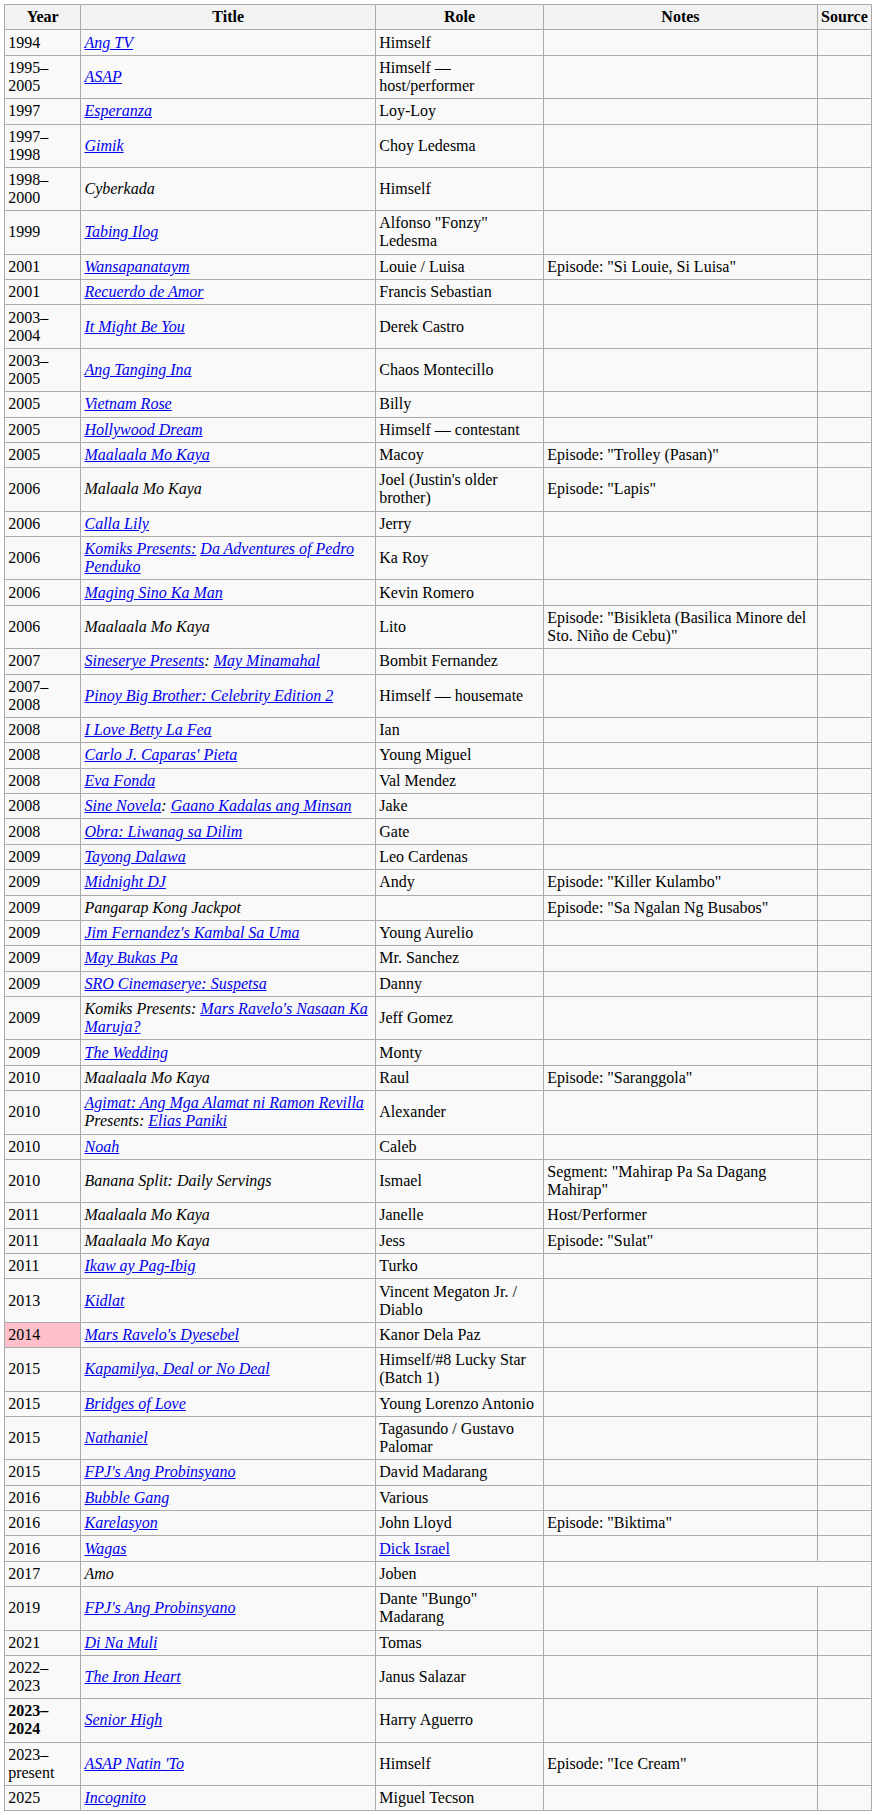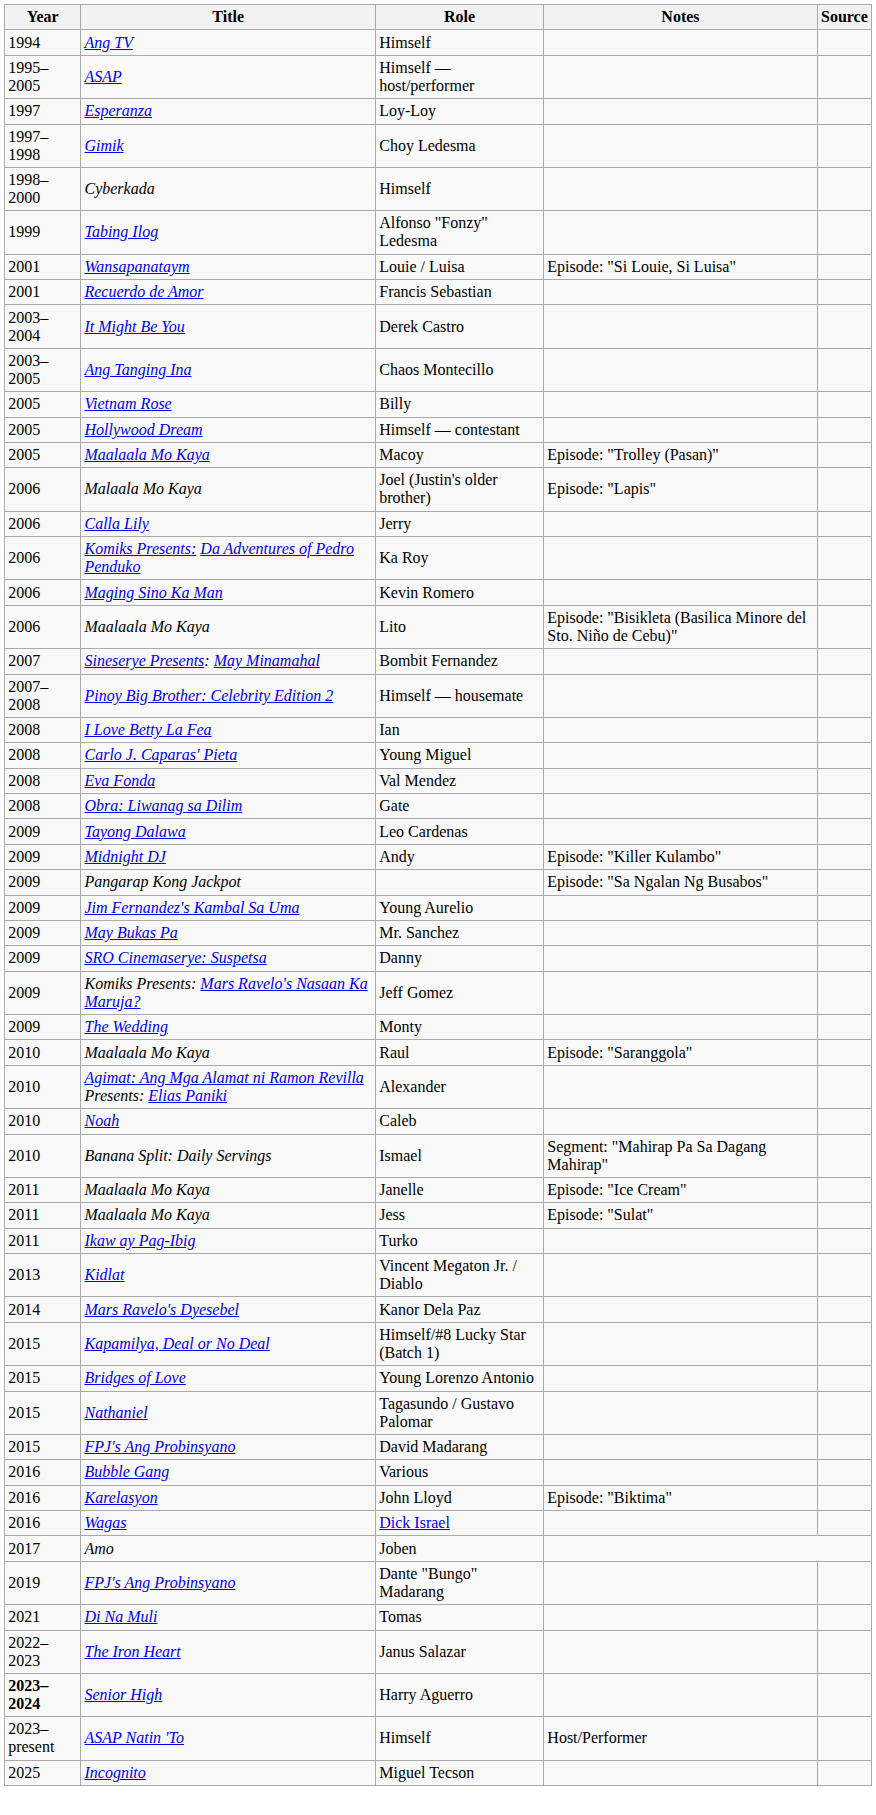- row: 2008 | Sine Novela: Gaano Kadalas ang Minsan | Jake
Janelle | Notes: Host/Performer -> Episode: "Ice Cream"
Kanor Dela Paz | Year: pink background -> no background
ASAP Natin 'To / Himself | Notes: Episode: "Ice Cream" -> Host/Performer
